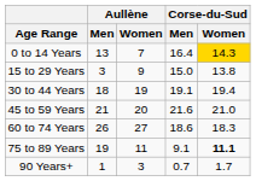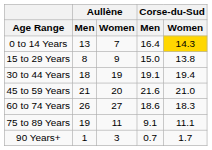15 to 29 Years | Aullène / Men: 3 -> 8
75 to 89 Years | Corse-du-Sud / Women: bold -> normal
